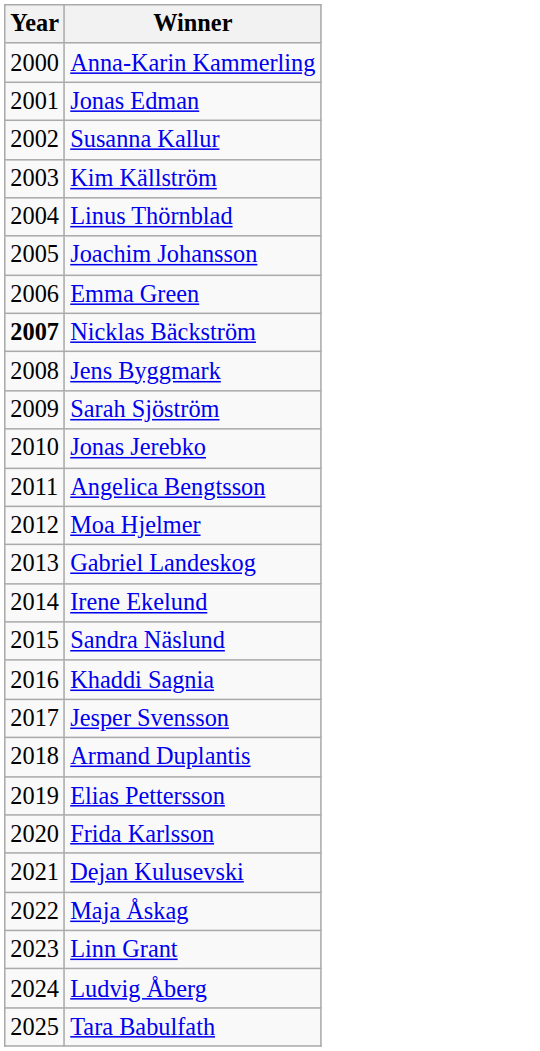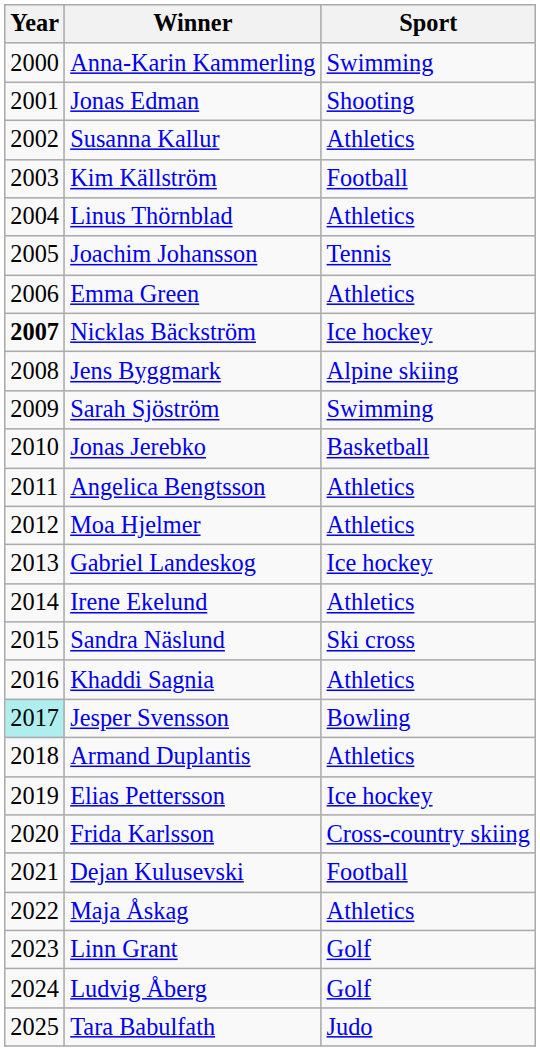+ column: Sport | Swimming | Shooting | Athletics | Football | Athletics | Tennis | Athletics | Ice hockey | Alpine skiing | Swimming | Basketball | Athletics | Athletics | Ice hockey | Athletics | Ski cross | Athletics | Bowling | Athletics | Ice hockey | Cross-country skiing | Football | Athletics | Golf | Golf | Judo
Jesper Svensson | Year: no background -> paleturquoise background
